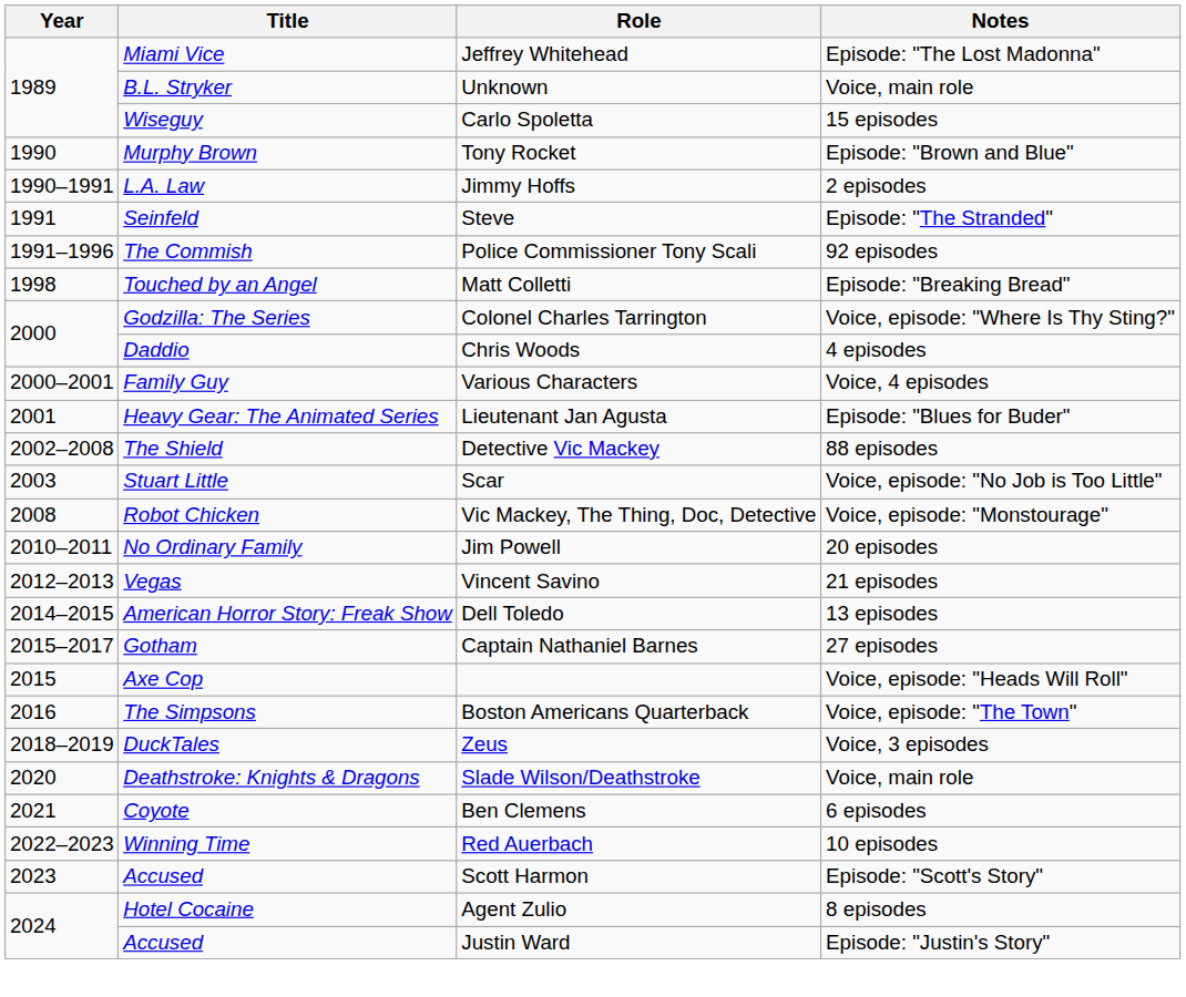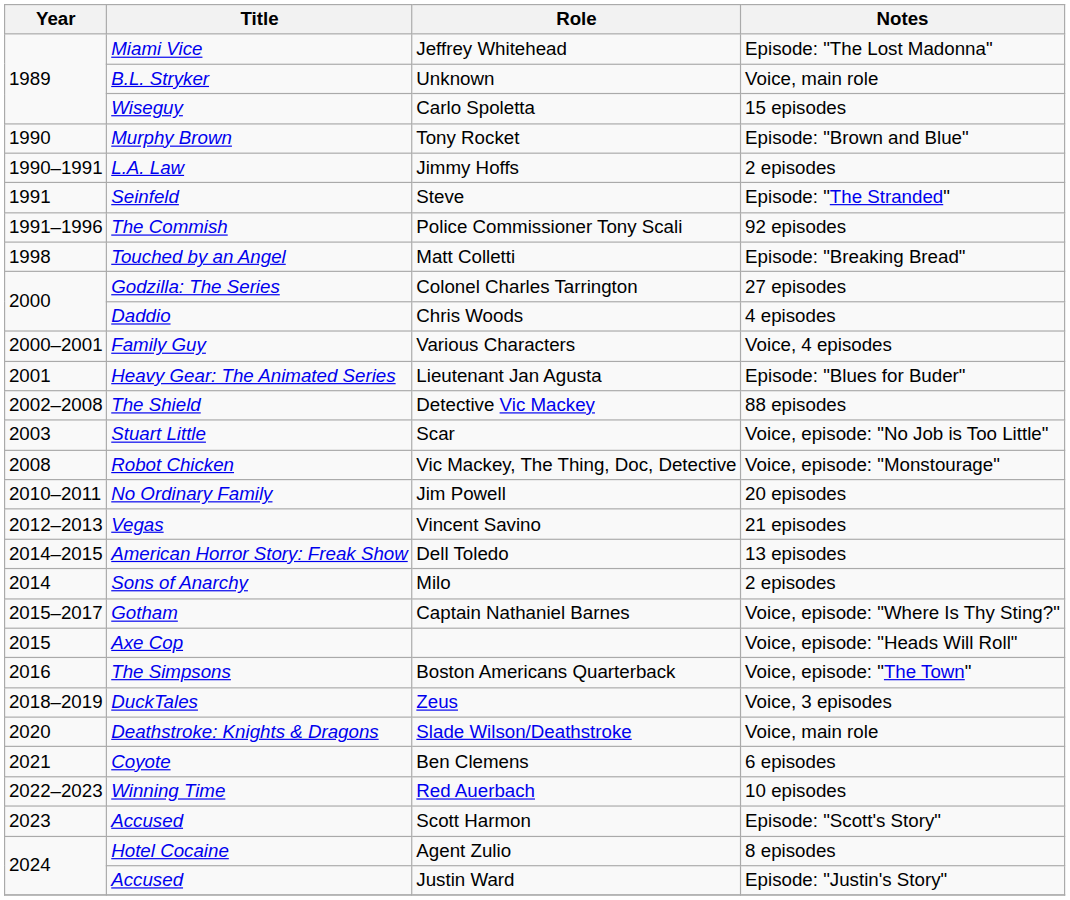Colonel Charles Tarrington | Notes: Voice, episode: "Where Is Thy Sting?" -> 27 episodes
+ row: 2014 | Sons of Anarchy | Milo | 2 episodes
Captain Nathaniel Barnes | Notes: 27 episodes -> Voice, episode: "Where Is Thy Sting?"
